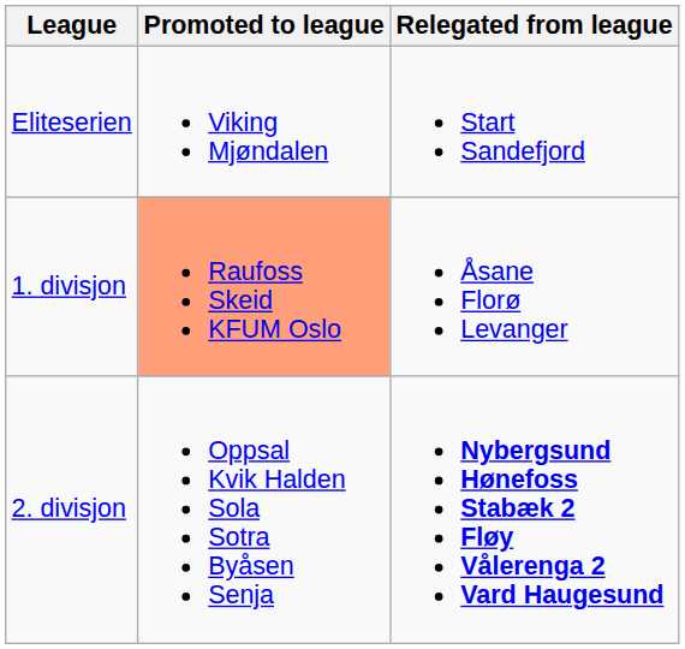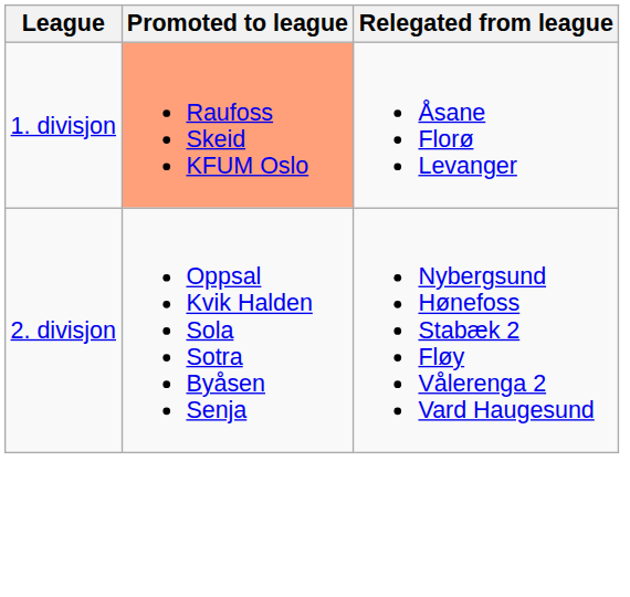- row: Eliteserien | Viking Mjøndalen | Start Sandefjord
2. divisjon | Relegated from league: bold -> normal
